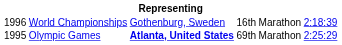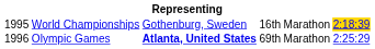World Championships | column 1: 1996 -> 1995
World Championships | column 6: no background -> gold background
Olympic Games | column 1: 1995 -> 1996
